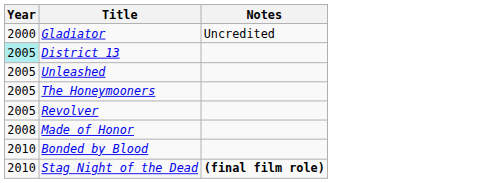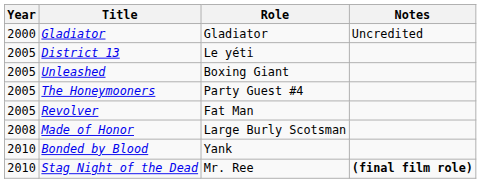+ column: Role | Gladiator | Le yéti | Boxing Giant | Party Guest #4 | Fat Man | Large Burly Scotsman | Yank | Mr. Ree
District 13 | Year: paleturquoise background -> no background
